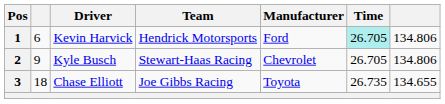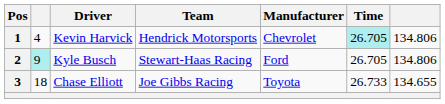1 | column 2: 6 -> 4
1 | Manufacturer: Ford -> Chevrolet
2 | column 2: no background -> paleturquoise background
2 | Manufacturer: Chevrolet -> Ford
3 | Time: 26.735 -> 26.733
